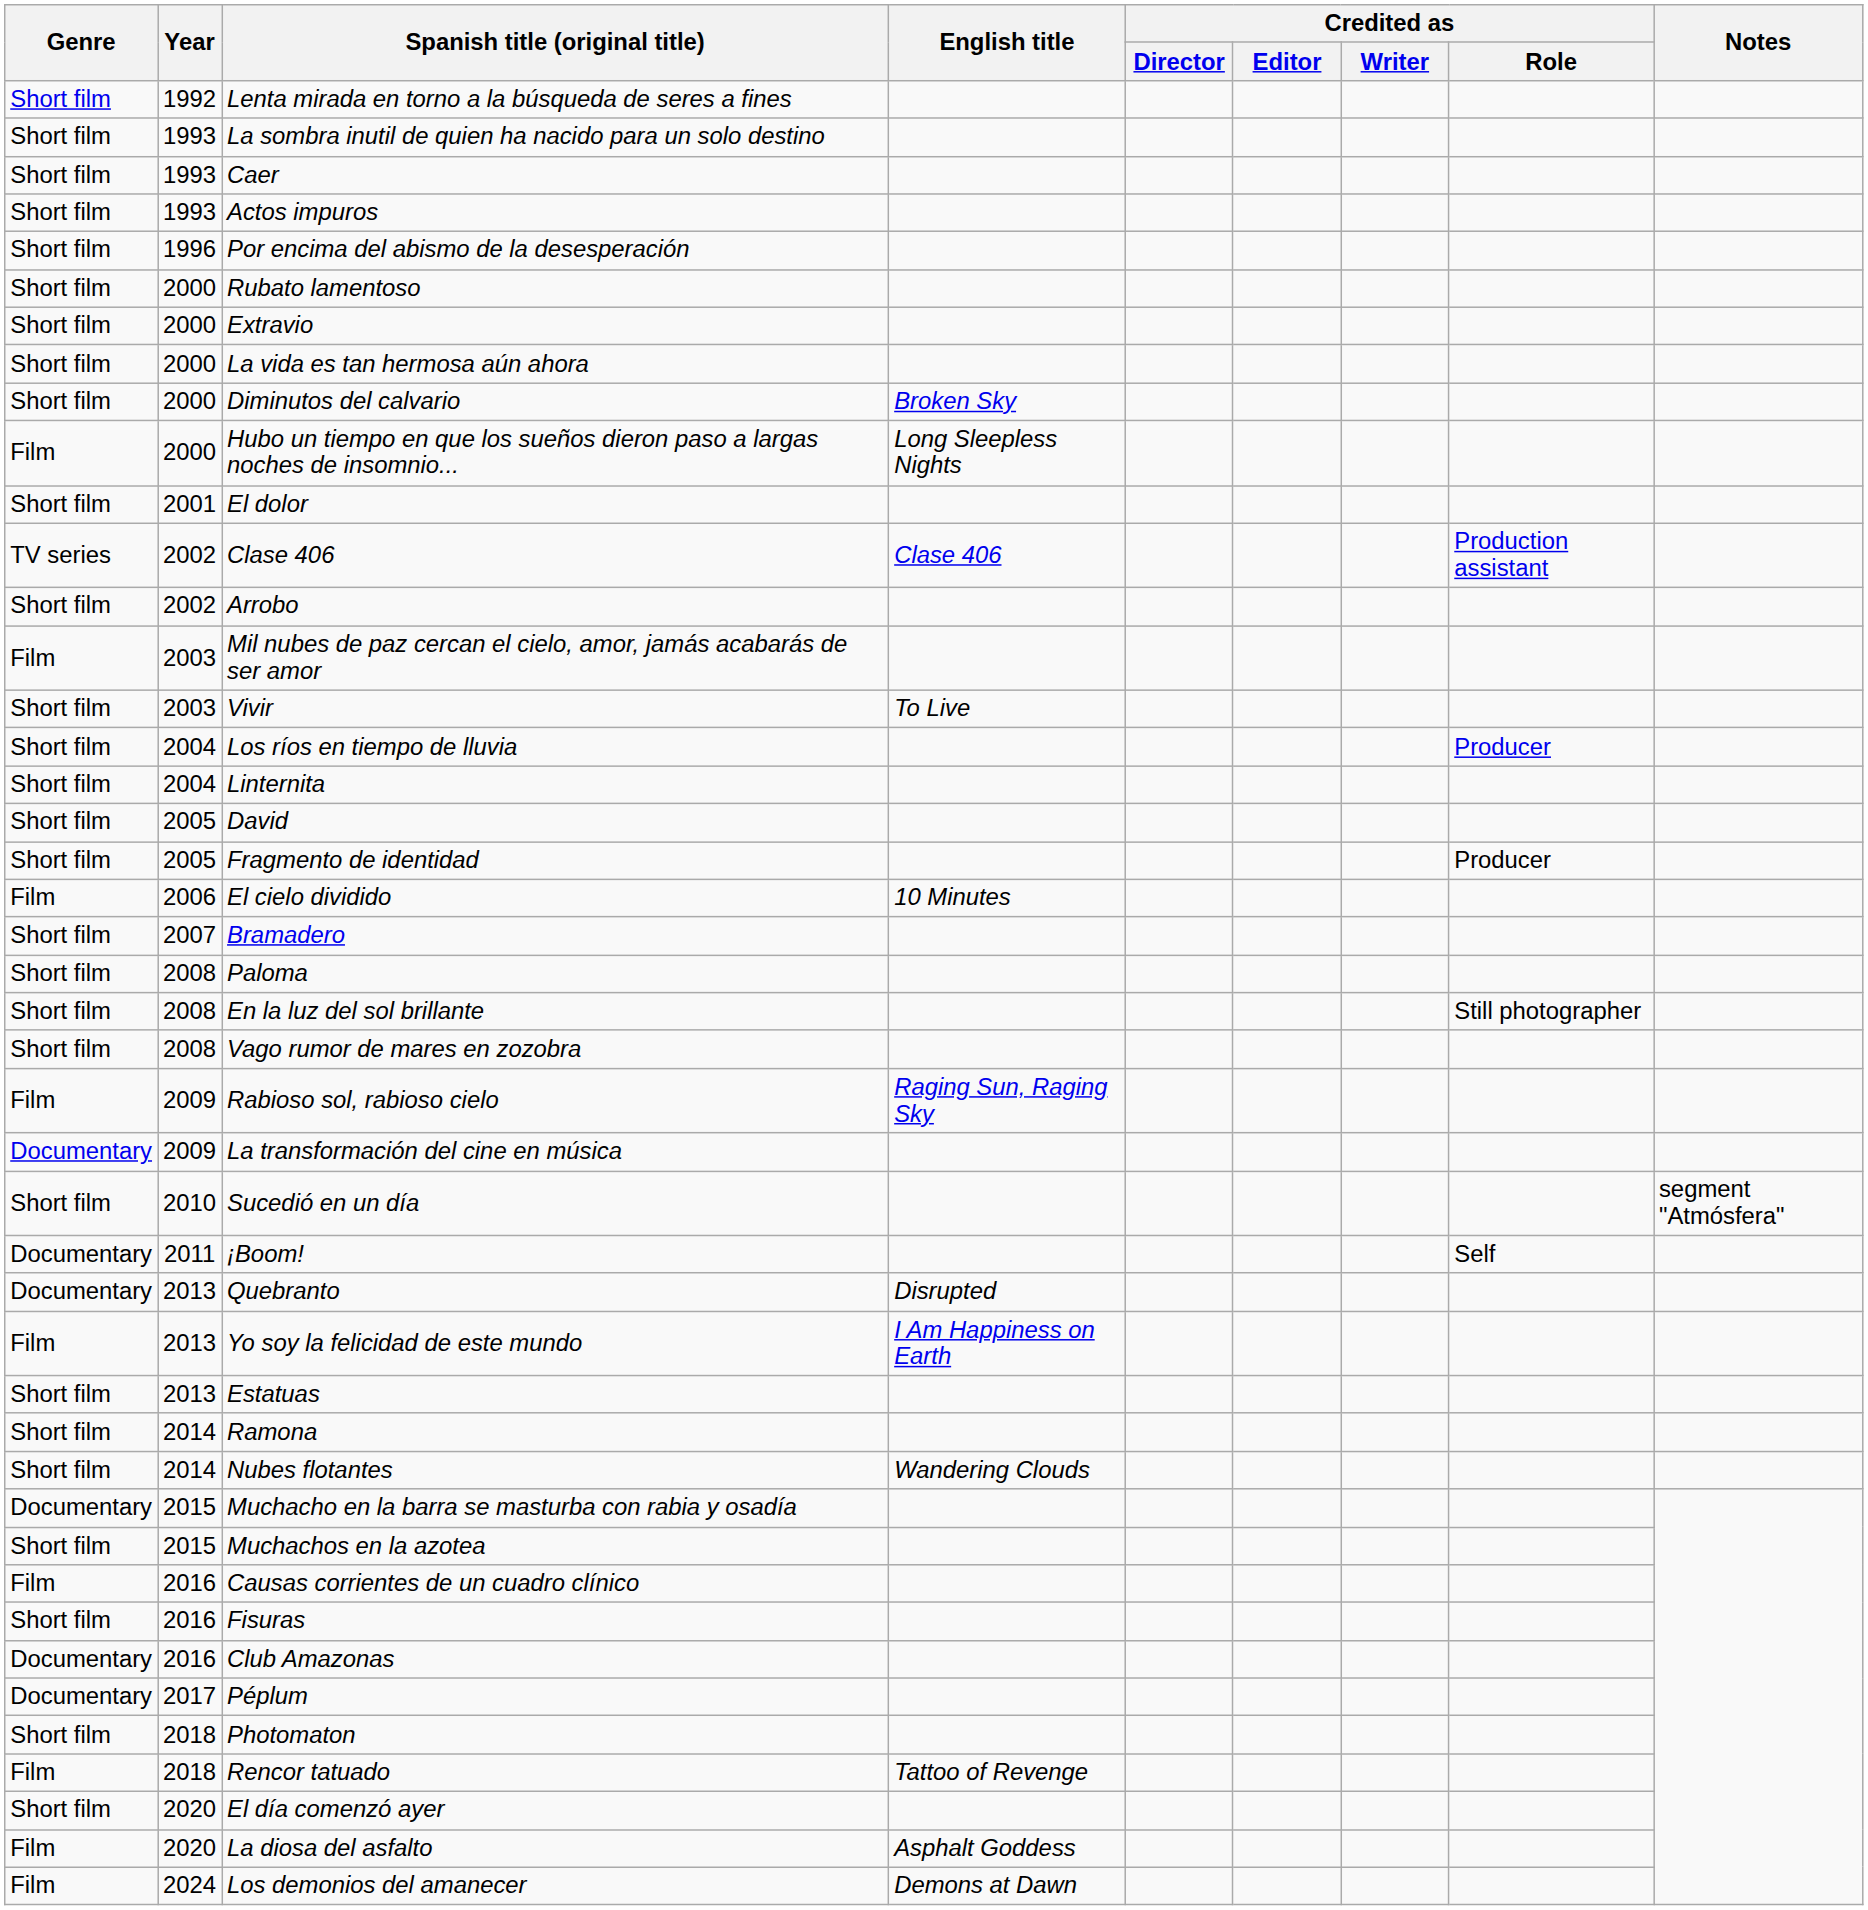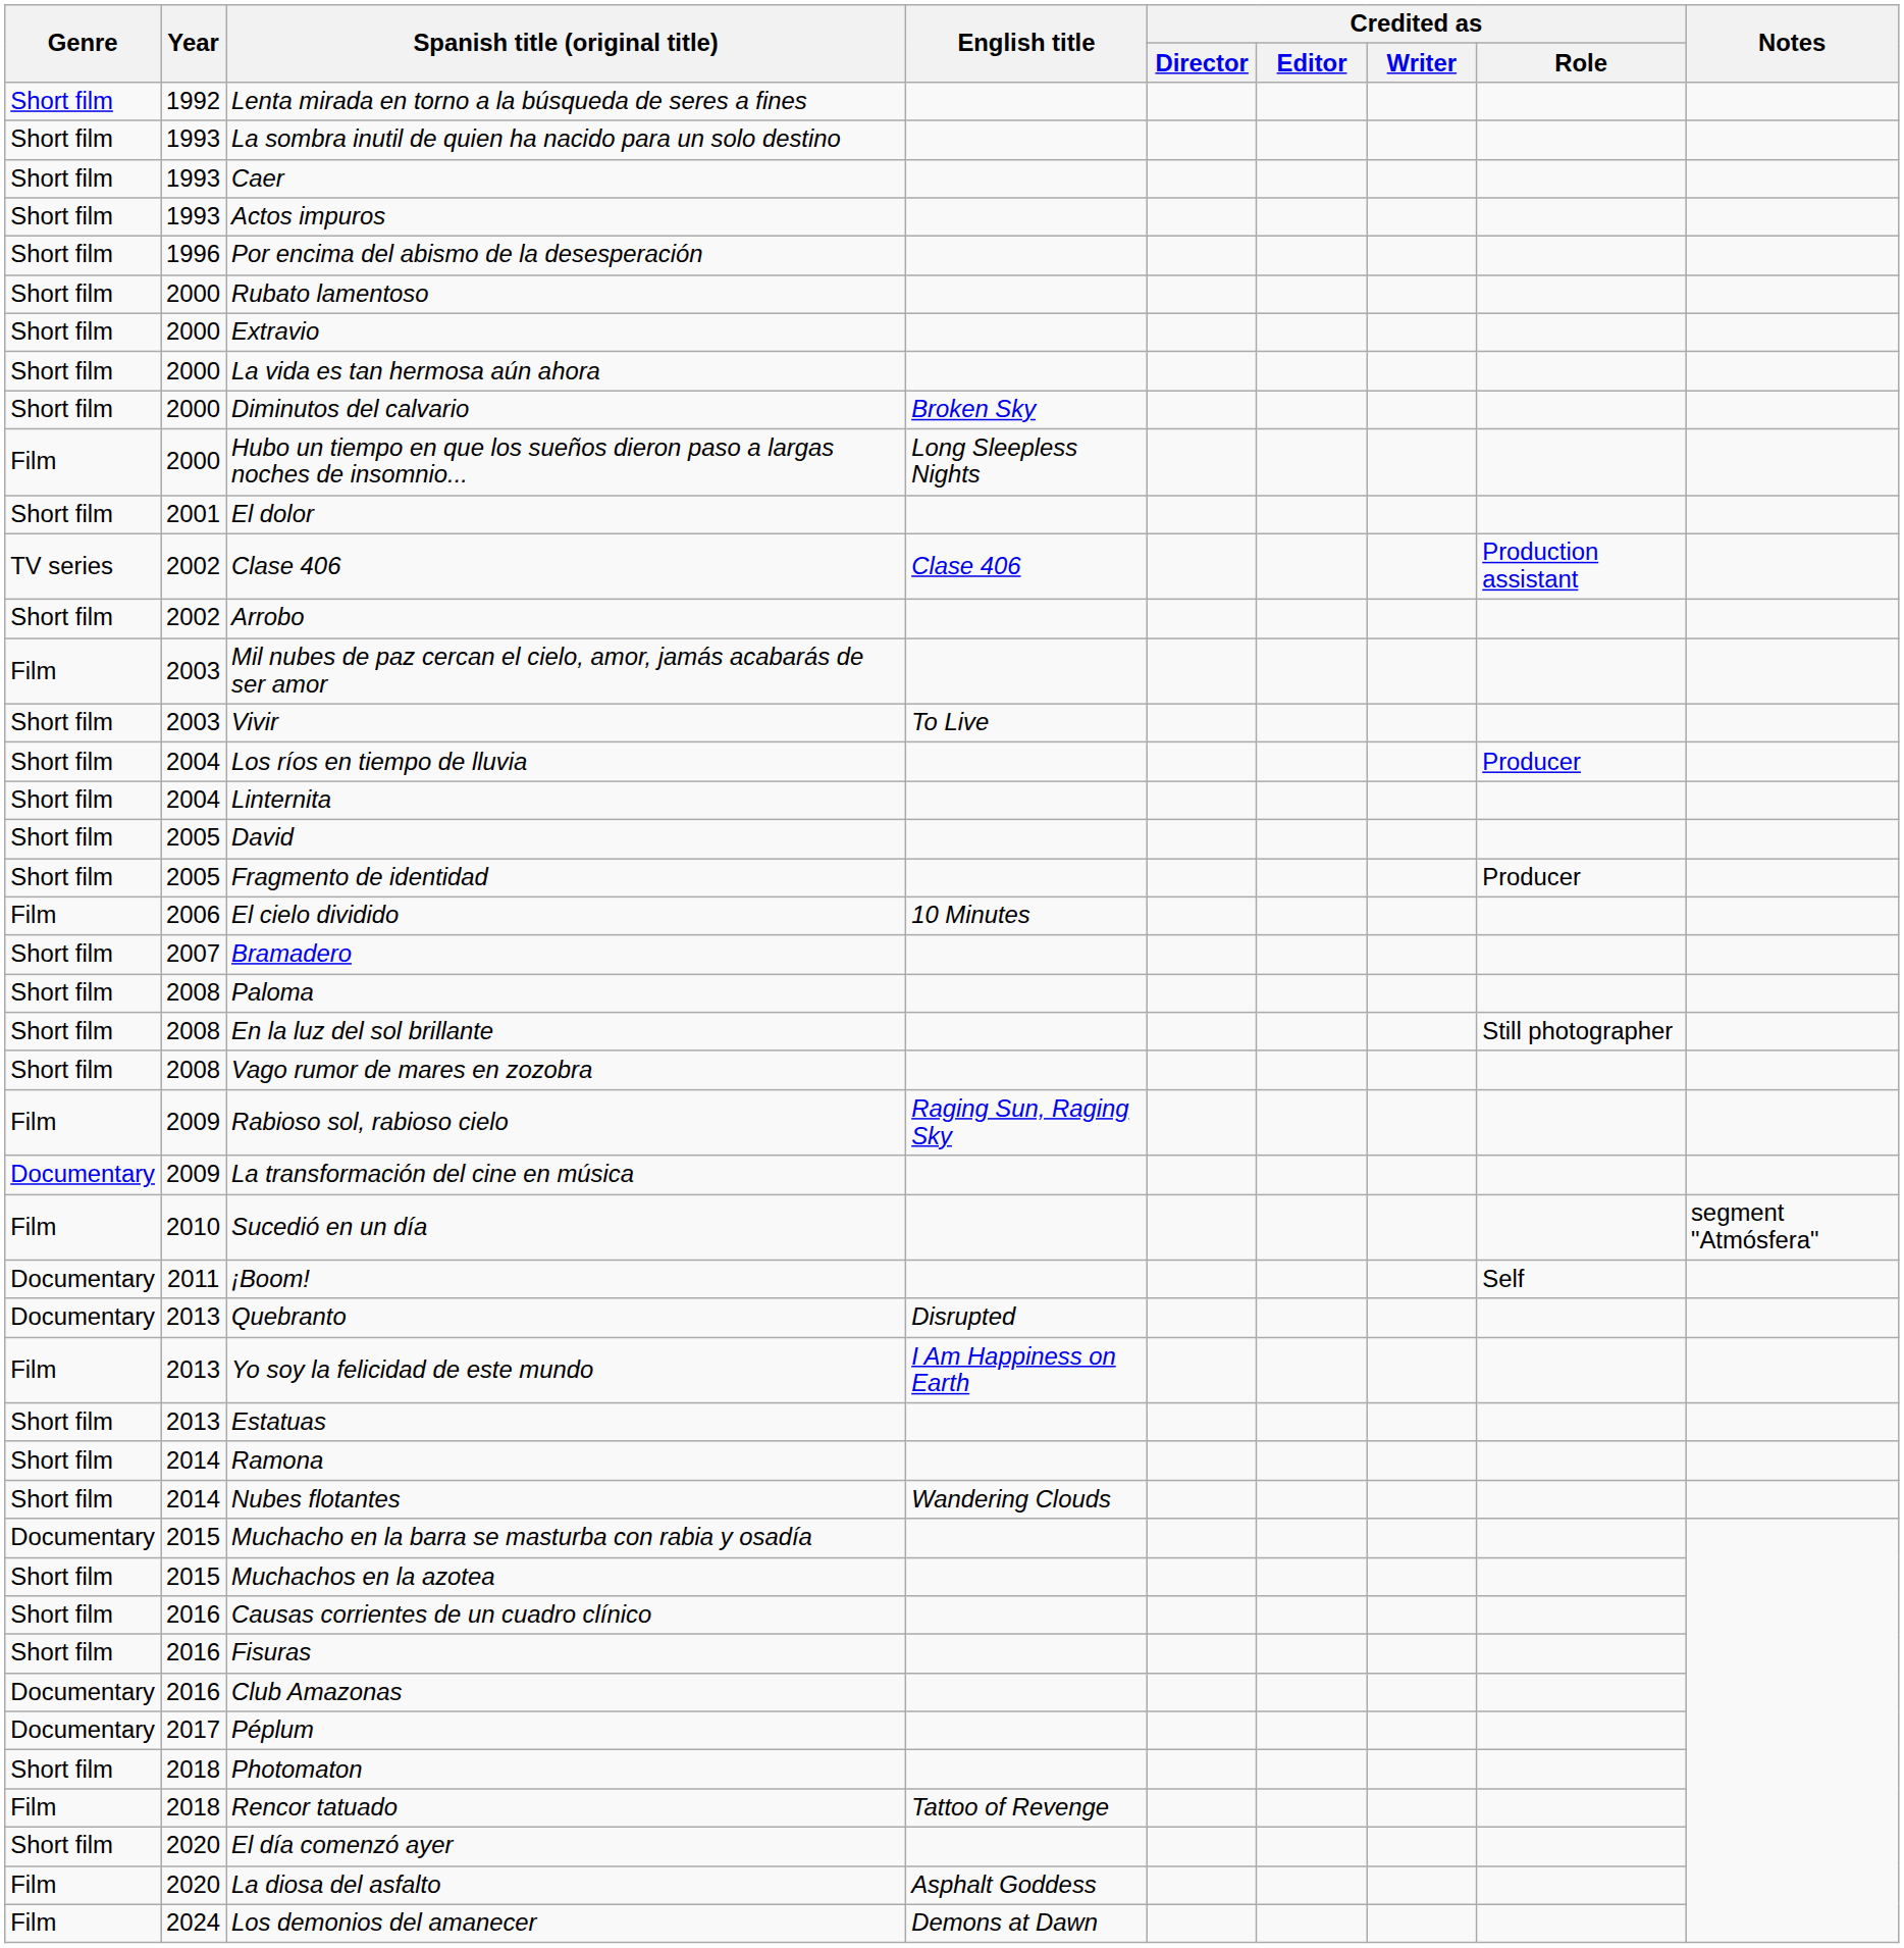Sucedió en un día | Genre: Short film -> Film
Causas corrientes de un cuadro clínico | Genre: Film -> Short film
